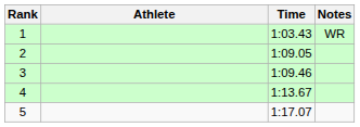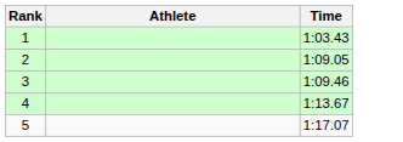- column: Notes | WR
